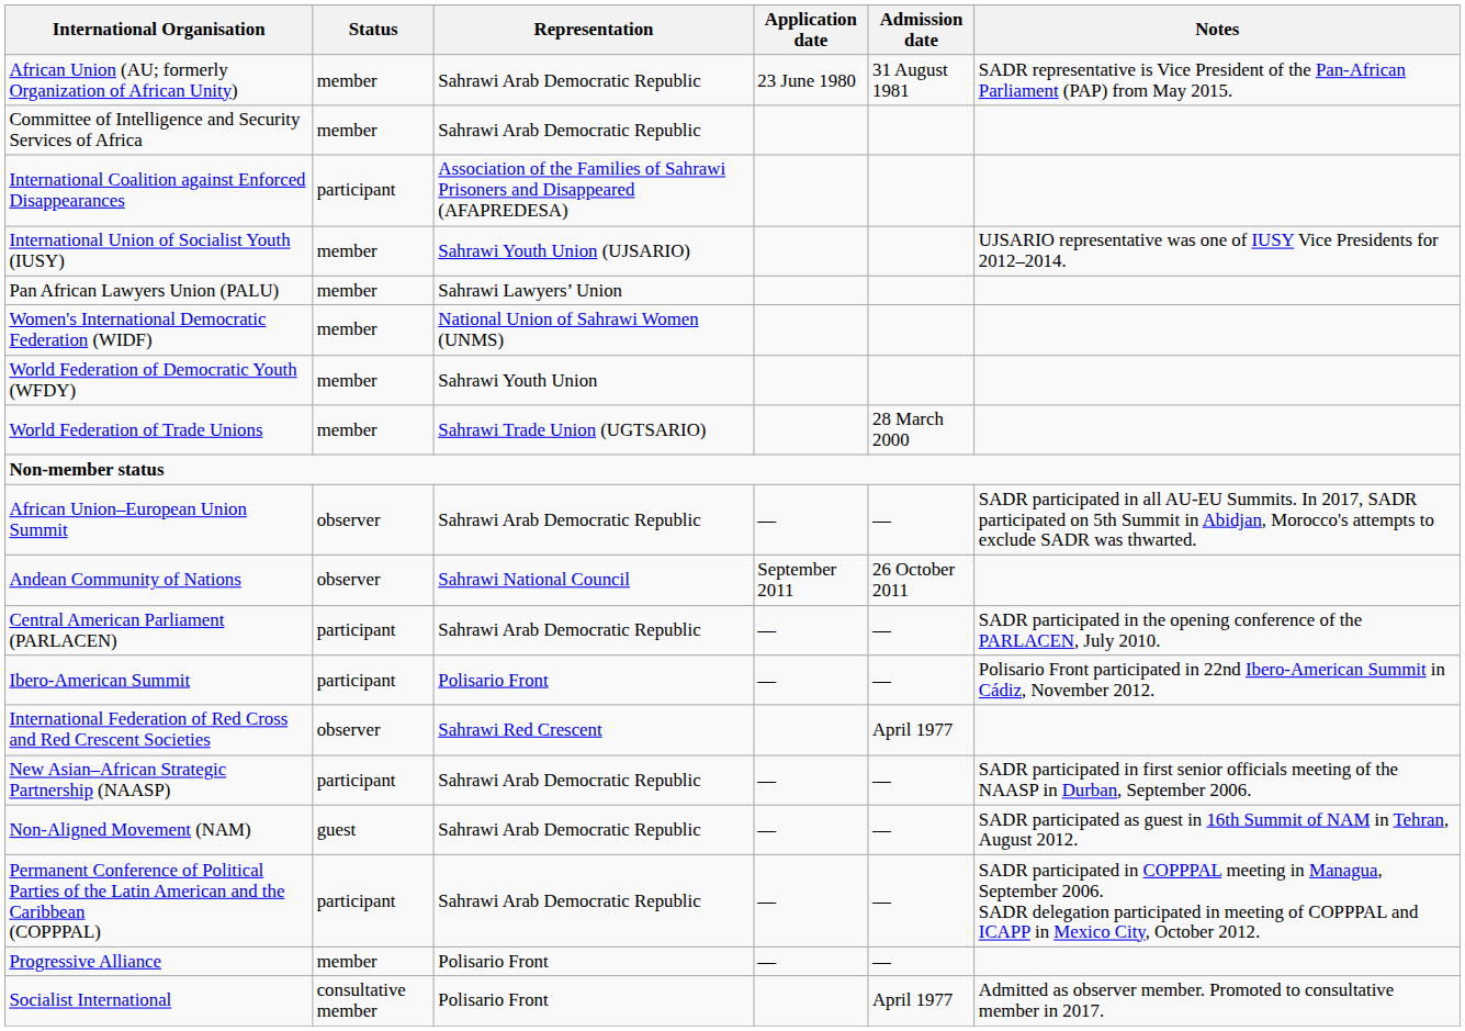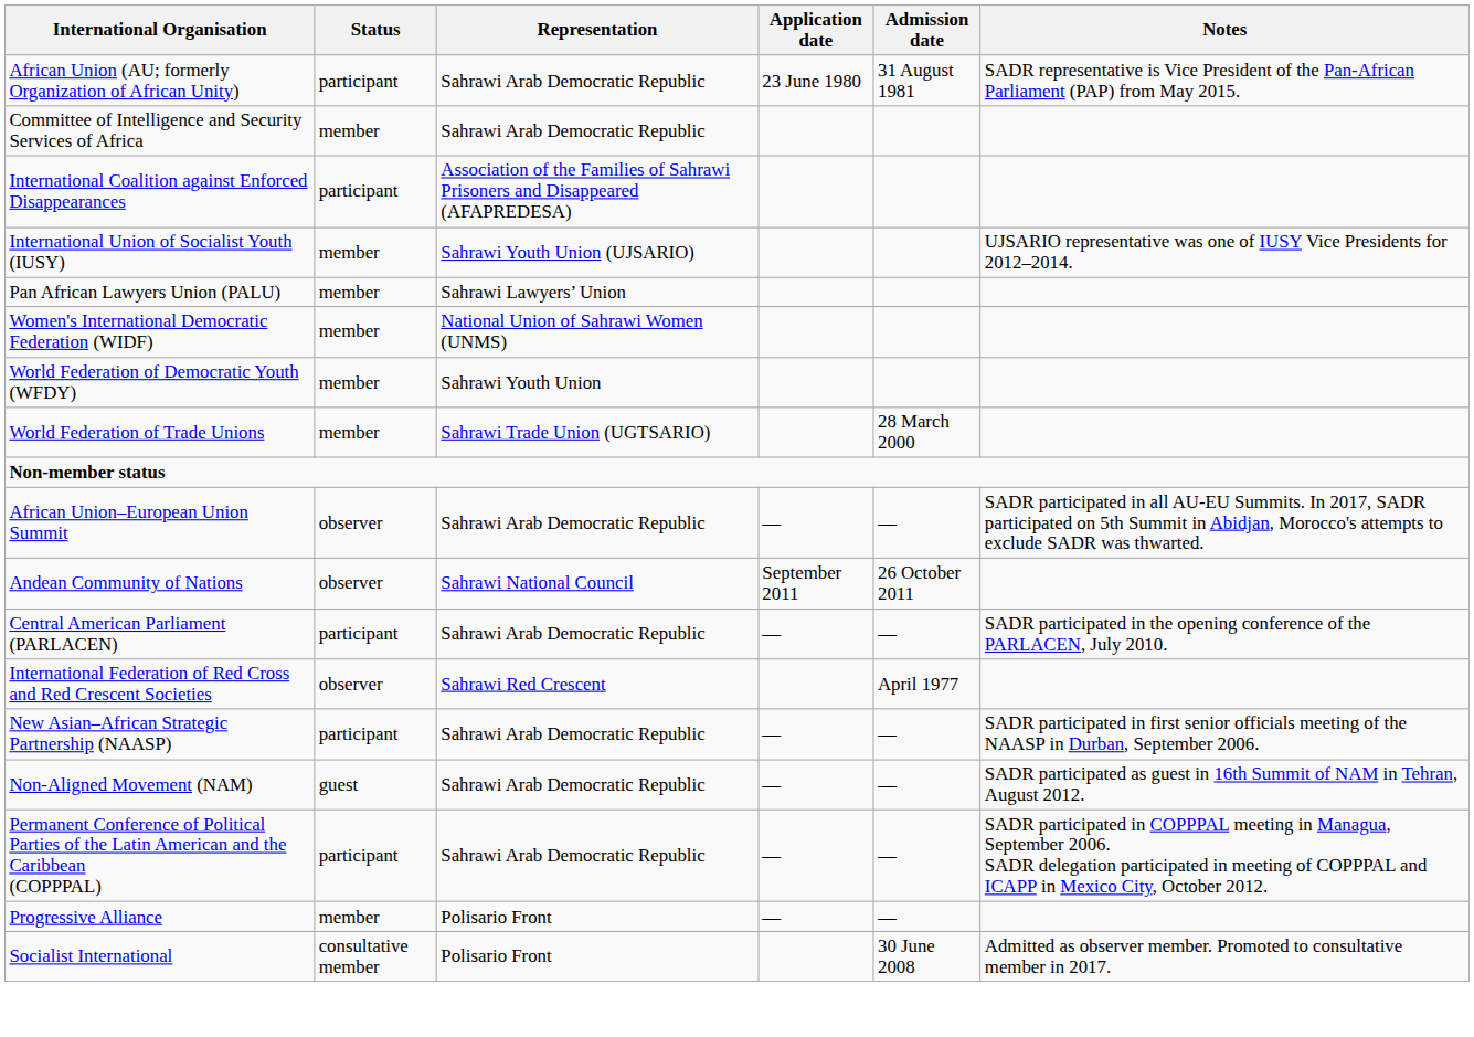African Union (AU; formerly Organization of African Unity) | Status: member -> participant
- row: Ibero-American Summit | participant | Polisario Front | — | — | Polisario Front participated in 22nd Ibero-American Summit in Cádiz, November 2012.
Socialist International | Admission date: April 1977 -> 30 June 2008
